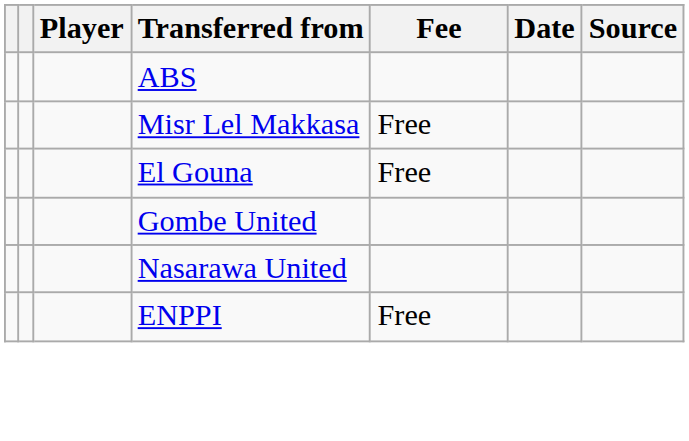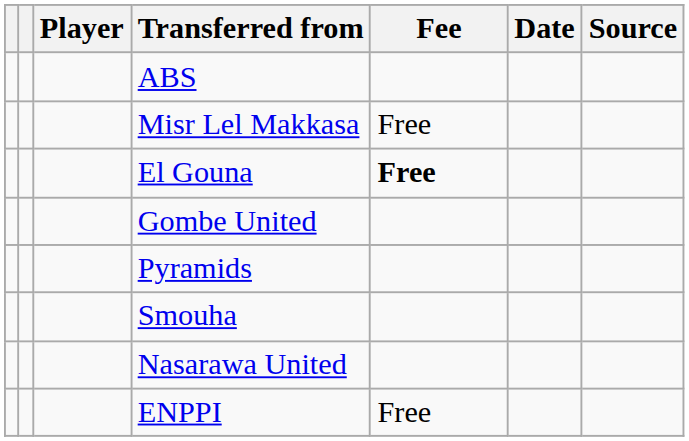El Gouna | Fee: normal -> bold
+ row: Pyramids
+ row: Smouha
